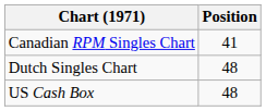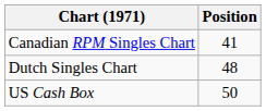US Cash Box | Position: 48 -> 50
